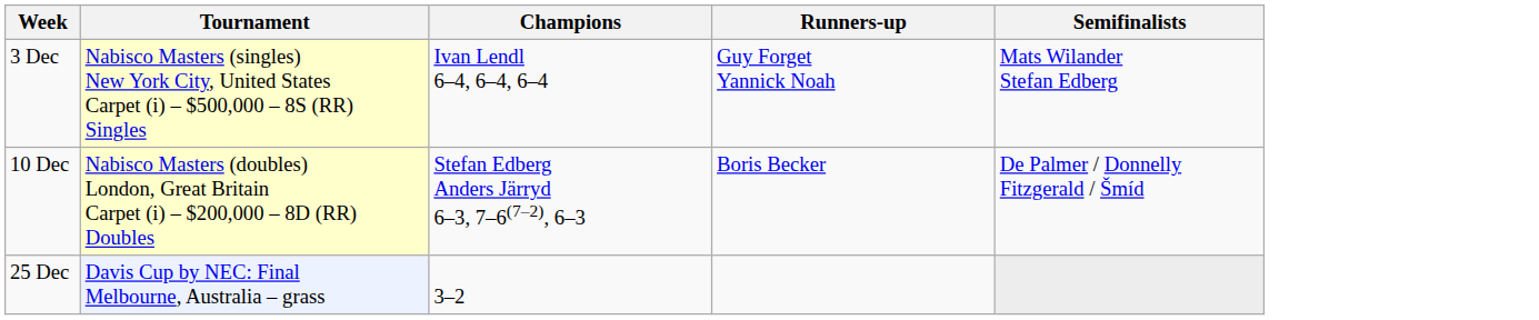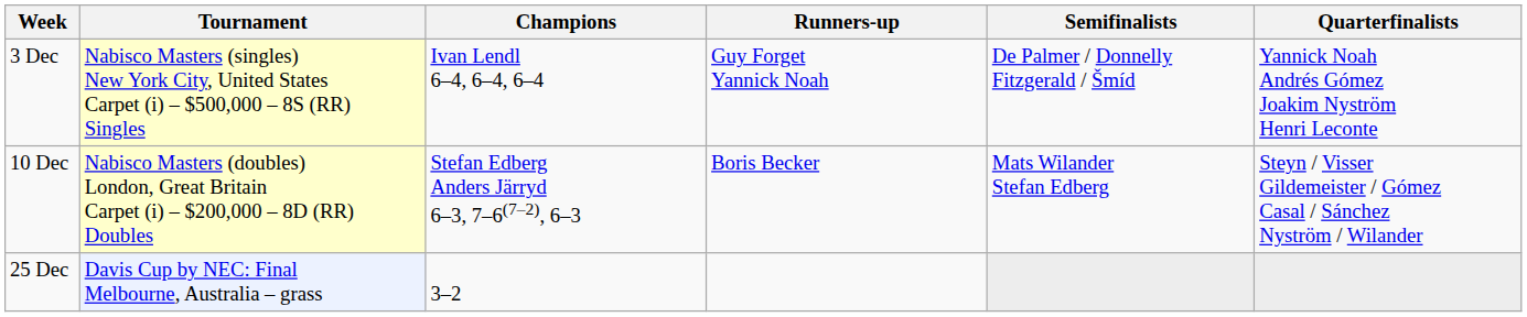+ column: Quarterfinalists | Yannick Noah Andrés Gómez Joakim Nyström Henri Leconte | Steyn / Visser Gildemeister / Gómez Casal / Sánchez Nyström / Wilander
3 Dec | Semifinalists: Mats Wilander Stefan Edberg -> De Palmer / Donnelly Fitzgerald / Šmíd
10 Dec | Semifinalists: De Palmer / Donnelly Fitzgerald / Šmíd -> Mats Wilander Stefan Edberg
